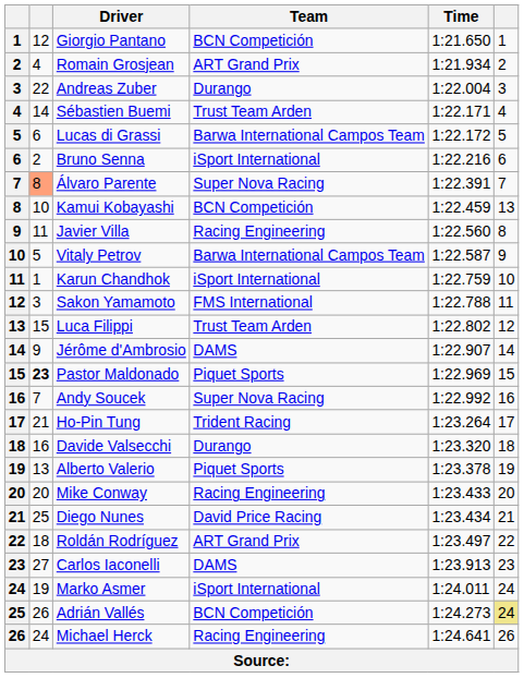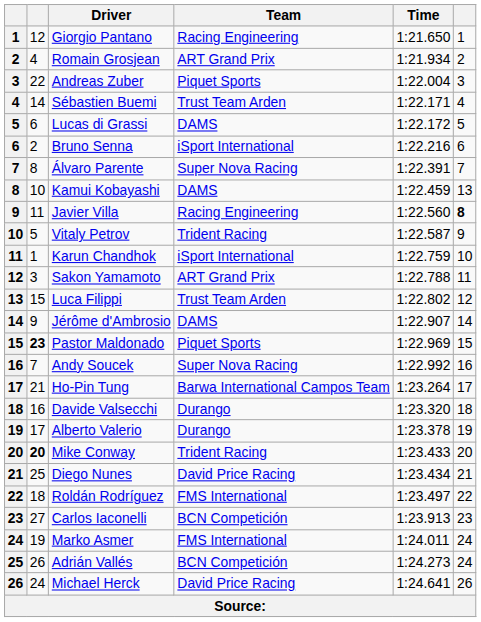Giorgio Pantano | Team: BCN Competición -> Racing Engineering
Andreas Zuber | Team: Durango -> Piquet Sports
Lucas di Grassi | Team: Barwa International Campos Team -> DAMS
Álvaro Parente | column 2: lightsalmon background -> no background
Kamui Kobayashi | Team: BCN Competición -> DAMS
Javier Villa | column 6: normal -> bold
Vitaly Petrov | Team: Barwa International Campos Team -> Trident Racing
Sakon Yamamoto | Team: FMS International -> ART Grand Prix
Ho-Pin Tung | Team: Trident Racing -> Barwa International Campos Team
Alberto Valerio | column 2: 13 -> 17
Alberto Valerio | Team: Piquet Sports -> Durango
Mike Conway | column 2: normal -> bold
Mike Conway | Team: Racing Engineering -> Trident Racing
Roldán Rodríguez | Team: ART Grand Prix -> FMS International
Carlos Iaconelli | Team: DAMS -> BCN Competición
Marko Asmer | Team: iSport International -> FMS International
Adrián Vallés | column 6: khaki background -> no background
Michael Herck | Team: Racing Engineering -> David Price Racing
